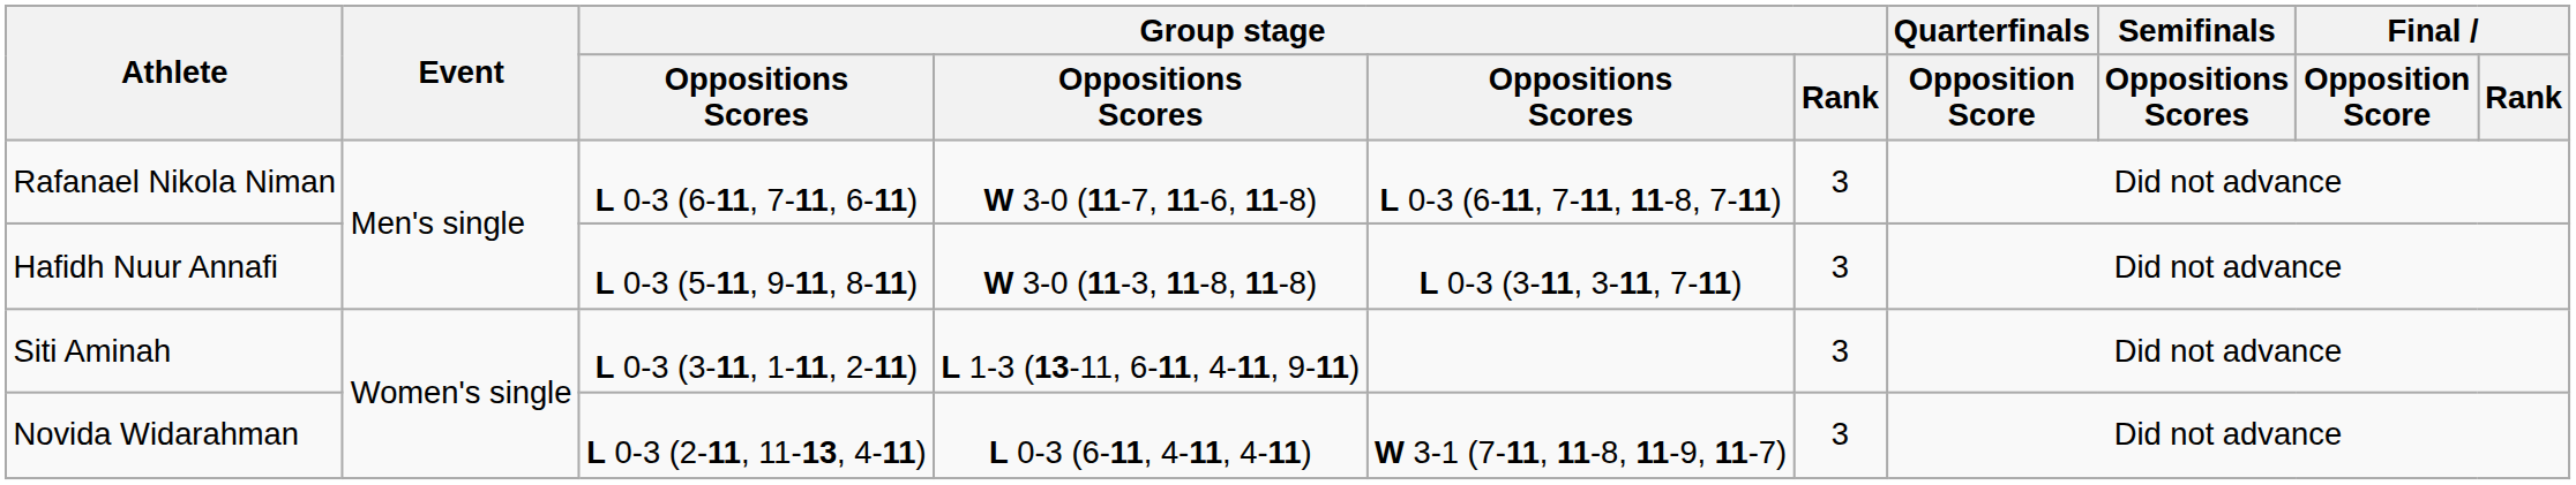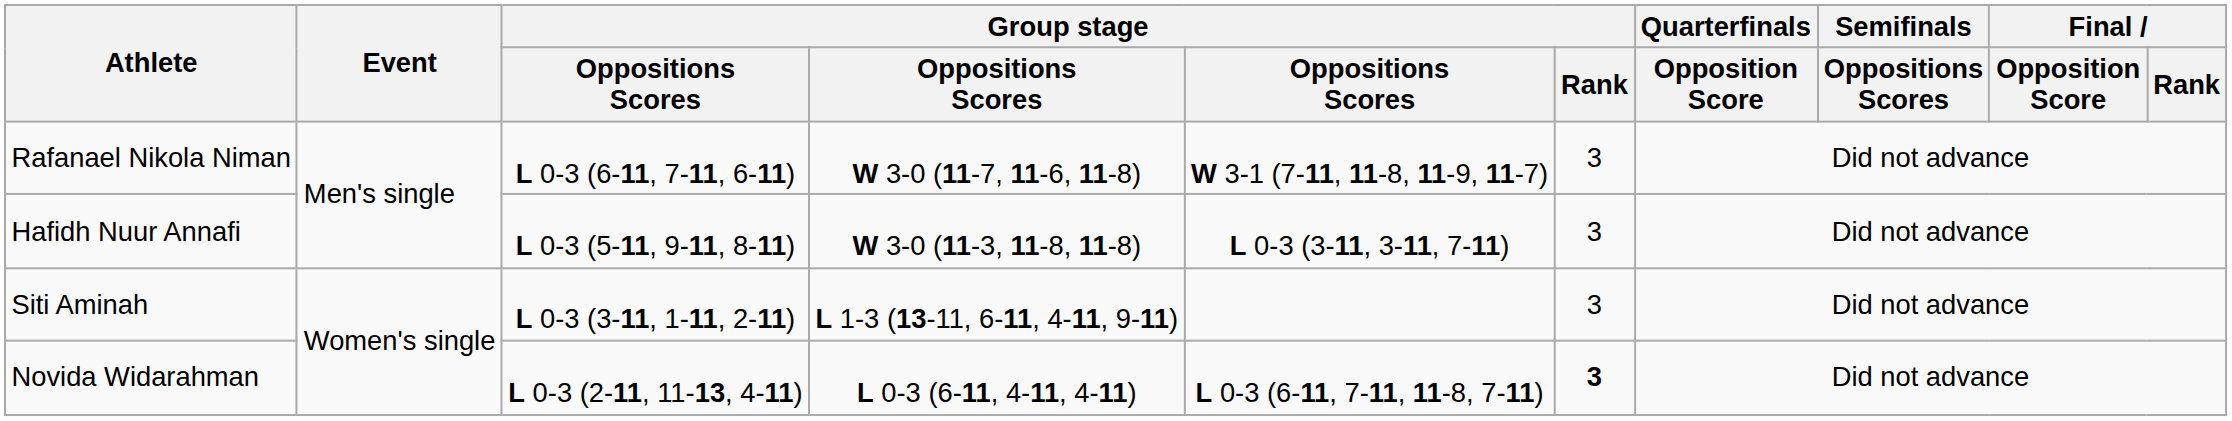Rafanael Nikola Niman | column 5: L 0-3 (6-11, 7-11, 11-8, 7-11) -> W 3-1 (7-11, 11-8, 11-9, 11-7)
Novida Widarahman | column 5: W 3-1 (7-11, 11-8, 11-9, 11-7) -> L 0-3 (6-11, 7-11, 11-8, 7-11)
Novida Widarahman | Group stage / Rank: normal -> bold
